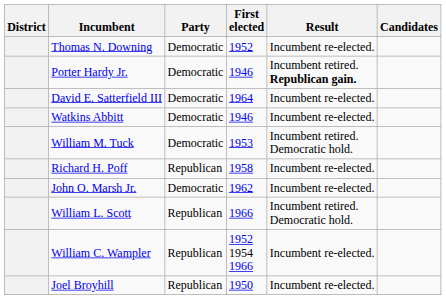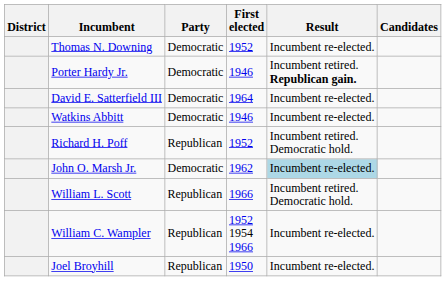- row: William M. Tuck | Democratic | 1953 | Incumbent retired. Democratic hold.
Richard H. Poff | First elected: 1958 -> 1952
Richard H. Poff | Result: Incumbent re-elected. -> Incumbent retired. Democratic hold.
John O. Marsh Jr. | Result: no background -> lightblue background
